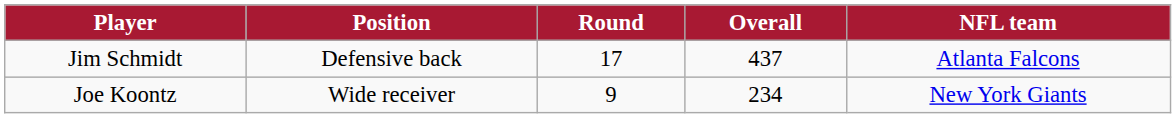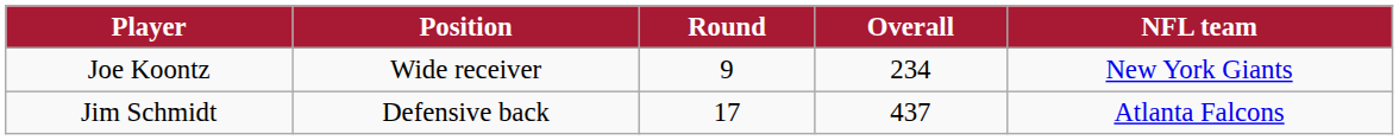rows swapped: Joe Koontz <-> Jim Schmidt
